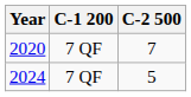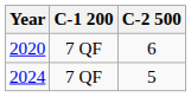2020 | C-2 500: 7 -> 6
